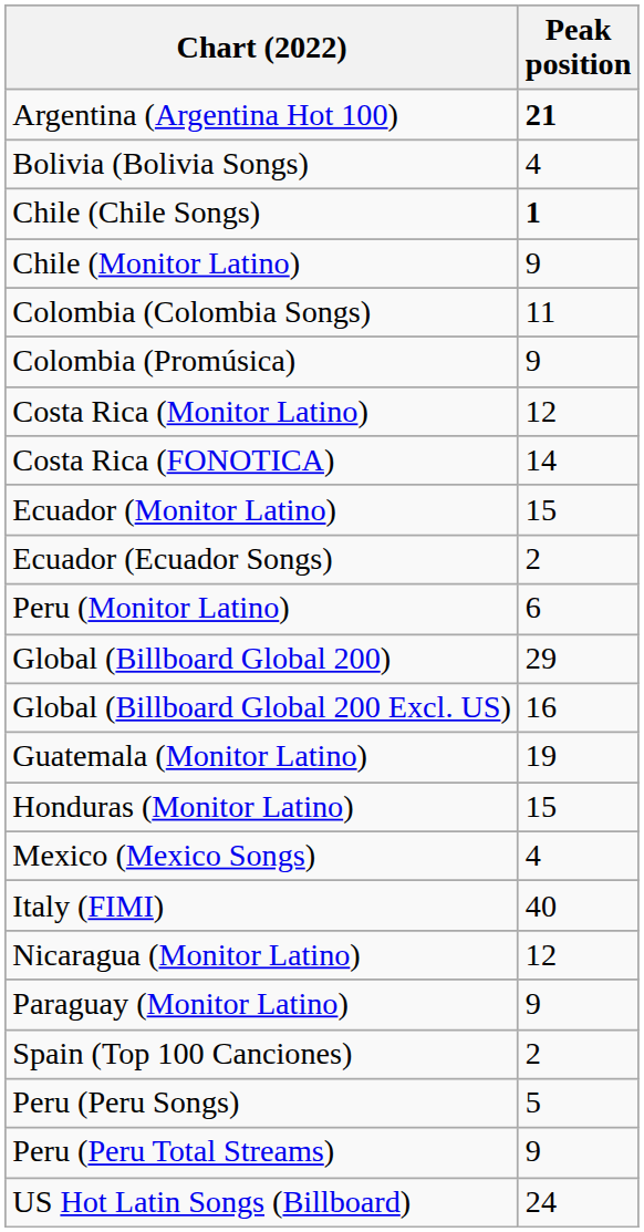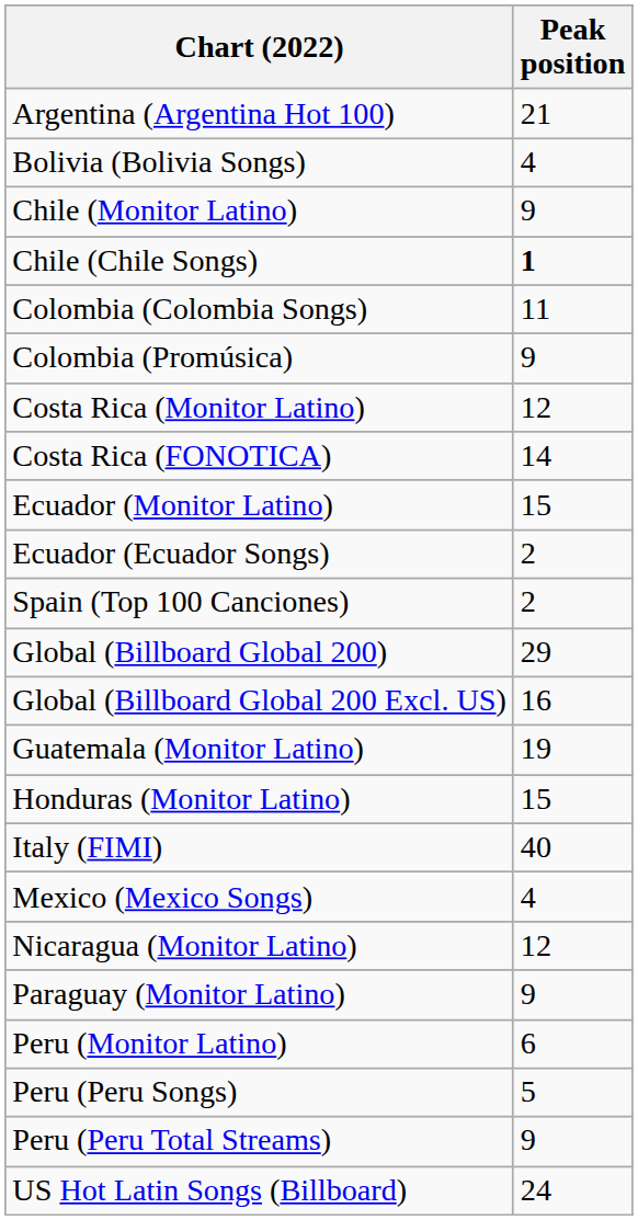Argentina (Argentina Hot 100) | Peak position: bold -> normal
rows swapped: Chile (Monitor Latino) <-> Chile (Chile Songs)
rows swapped: Spain (Top 100 Canciones) <-> Peru (Monitor Latino)
rows swapped: Italy (FIMI) <-> Mexico (Mexico Songs)
